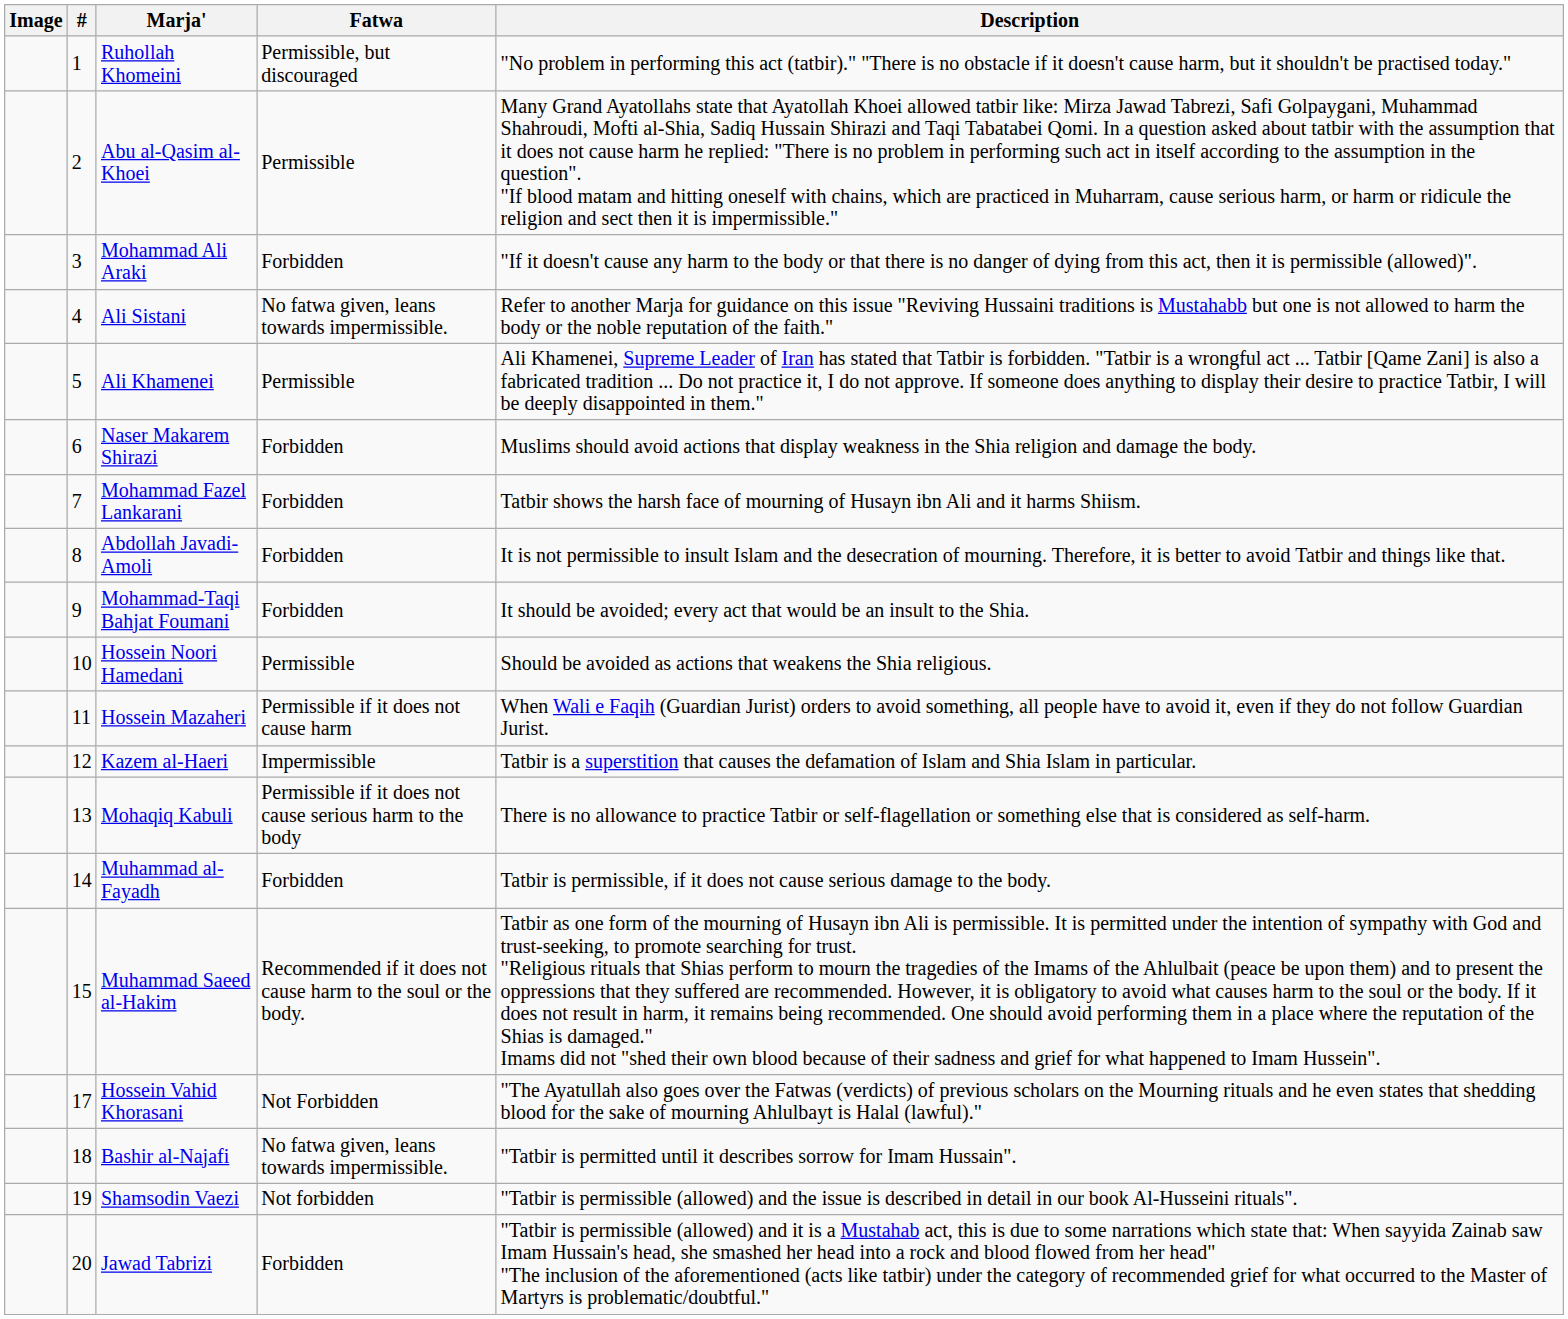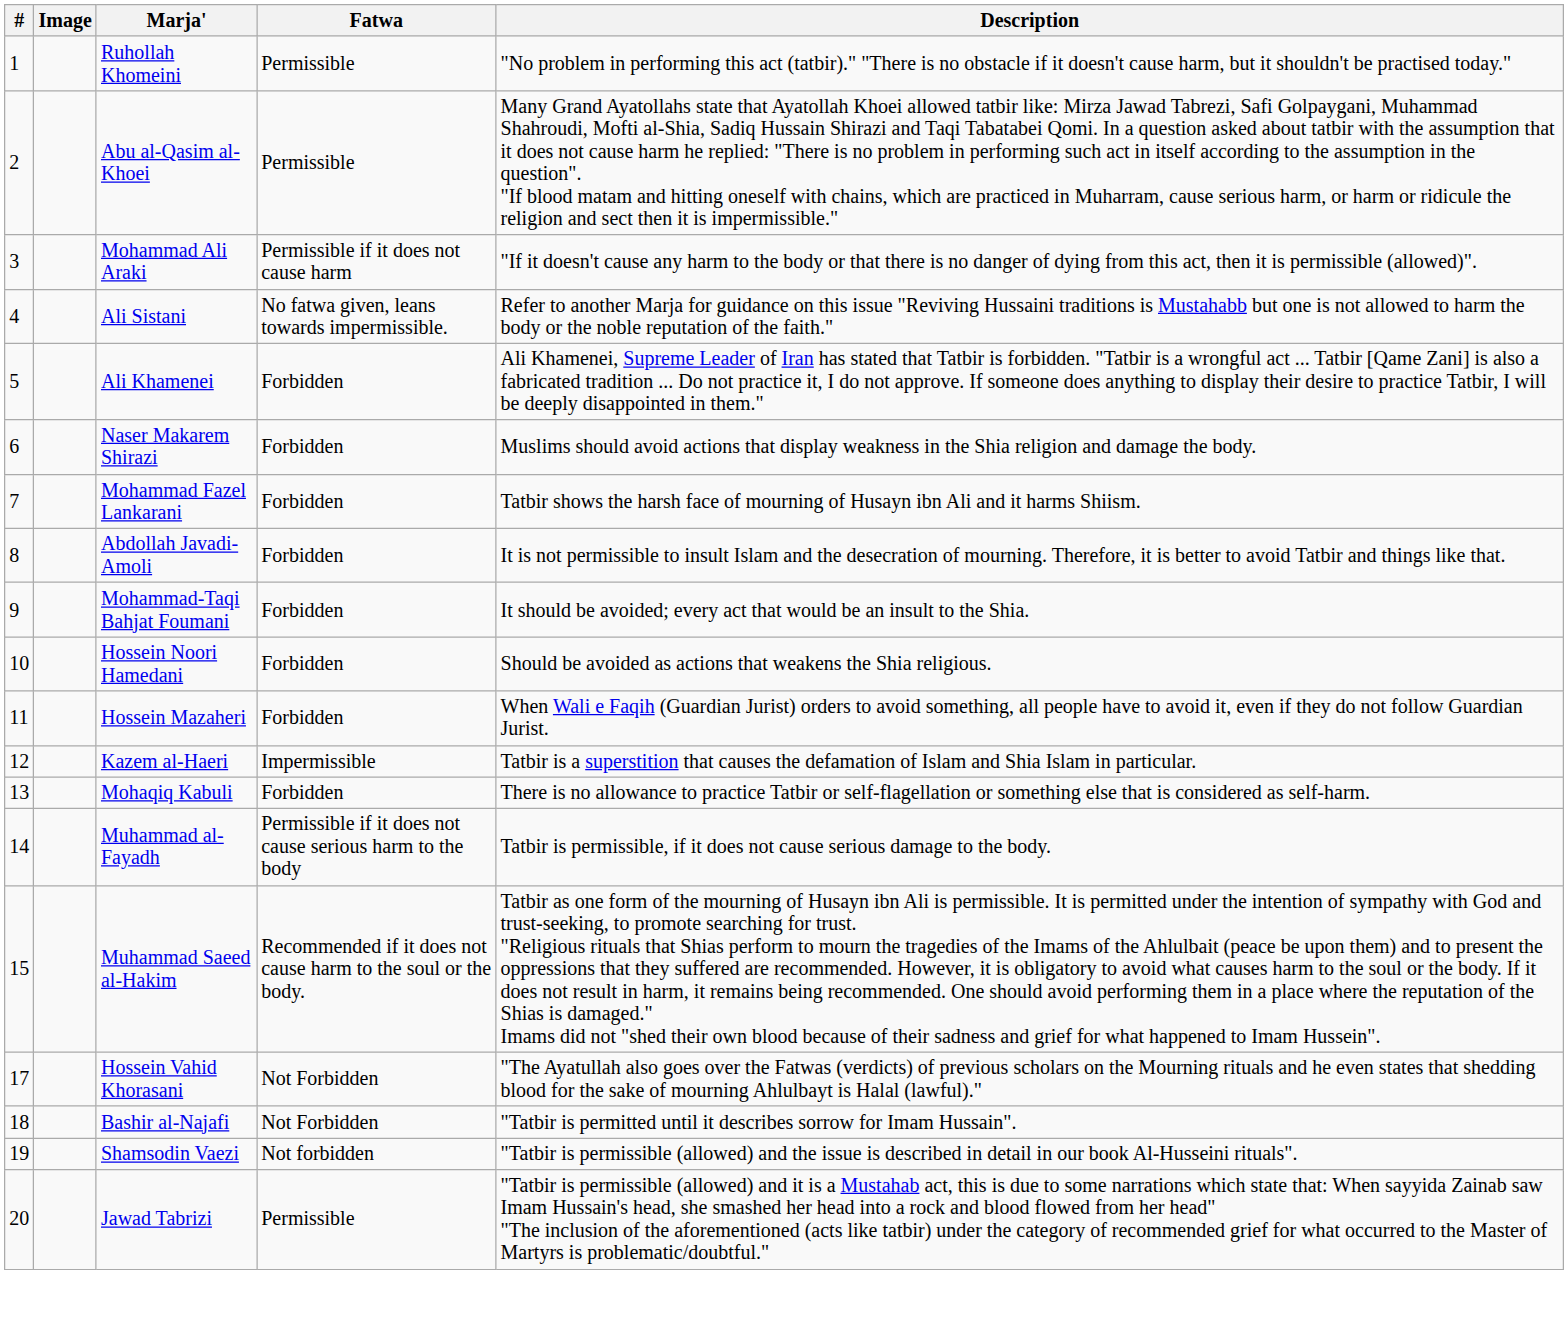columns swapped: # <-> Image
Ruhollah Khomeini | Fatwa: Permissible, but discouraged -> Permissible
Mohammad Ali Araki | Fatwa: Forbidden -> Permissible if it does not cause harm
Ali Khamenei | Fatwa: Permissible -> Forbidden
Hossein Noori Hamedani | Fatwa: Permissible -> Forbidden
Hossein Mazaheri | Fatwa: Permissible if it does not cause harm -> Forbidden
Mohaqiq Kabuli | Fatwa: Permissible if it does not cause serious harm to the body -> Forbidden
Muhammad al-Fayadh | Fatwa: Forbidden -> Permissible if it does not cause serious harm to the body
Bashir al-Najafi | Fatwa: No fatwa given, leans towards impermissible. -> Not Forbidden
Jawad Tabrizi | Fatwa: Forbidden -> Permissible
